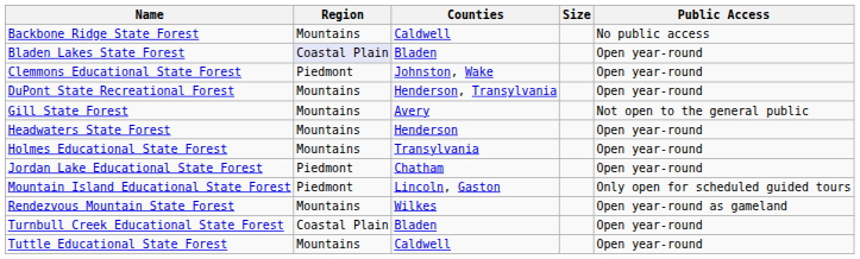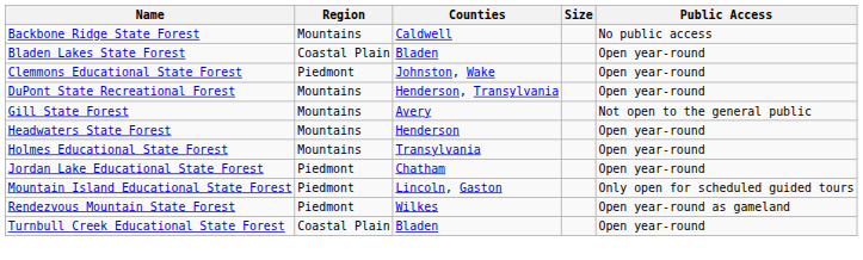Bladen Lakes State Forest | Region: lavender background -> no background
Rendezvous Mountain State Forest | Region: Mountains -> Piedmont
- row: Tuttle Educational State Forest | Mountains | Caldwell | Open year-round
